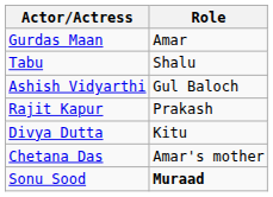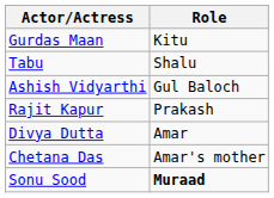Gurdas Maan | Role: Amar -> Kitu
Divya Dutta | Role: Kitu -> Amar
